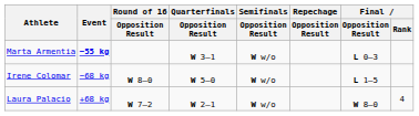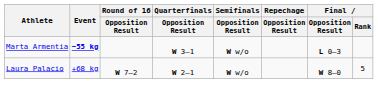- row: Irene Colomar | −68 kg | W 8–0 | W 5–0 | W w/o | L 1–5
Laura Palacio | Final / Rank: 4 -> 5
